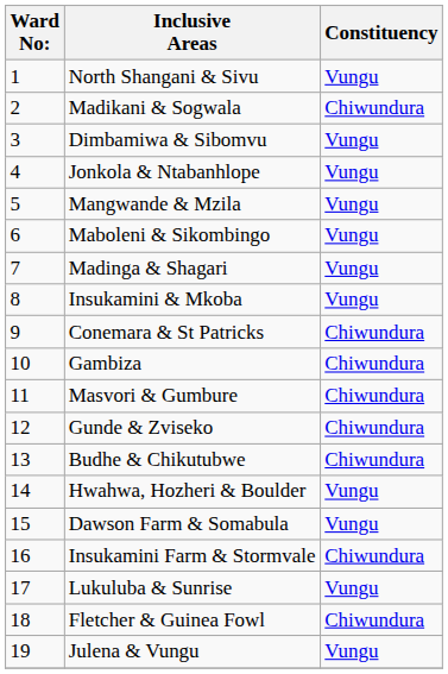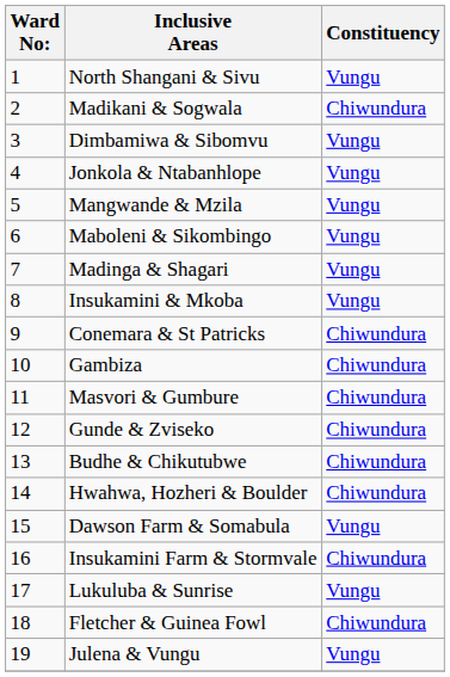Hwahwa, Hozheri & Boulder | Constituency: Vungu -> Chiwundura
